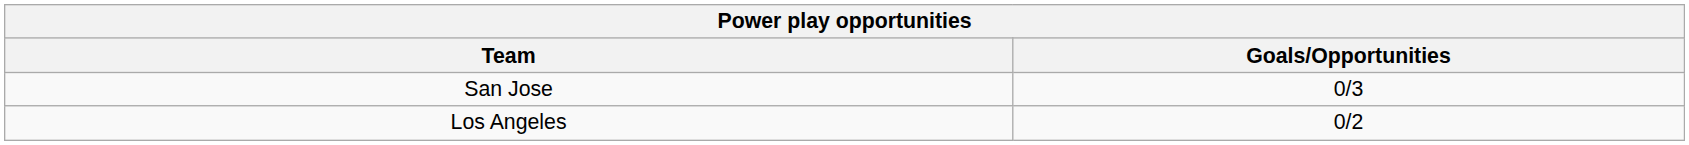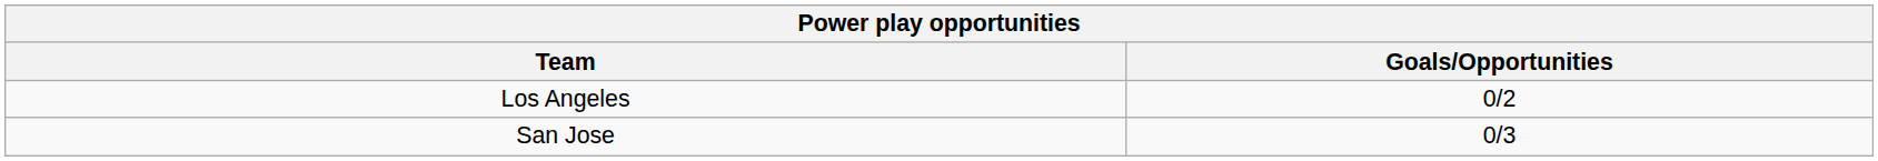rows swapped: Los Angeles <-> San Jose
